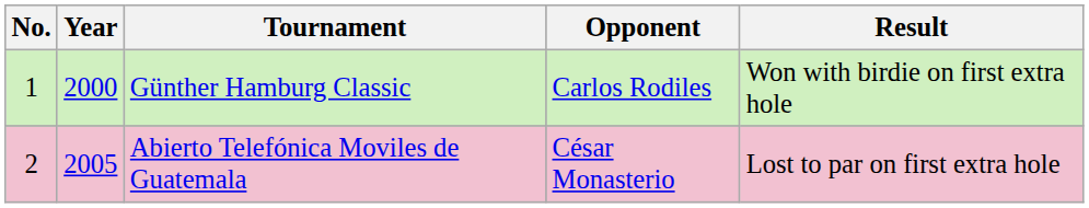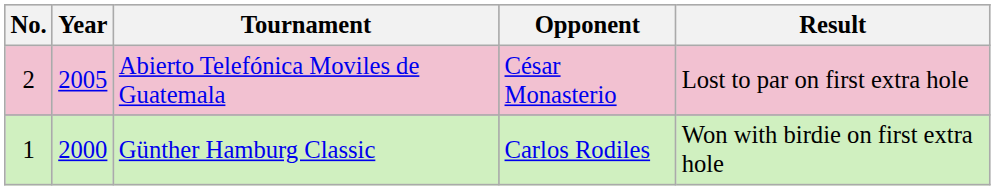rows swapped: Günther Hamburg Classic <-> Abierto Telefónica Moviles de Guatemala
